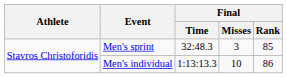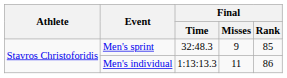Men's sprint | Final / Misses: 3 -> 9
Men's individual | Final / Misses: 10 -> 11
